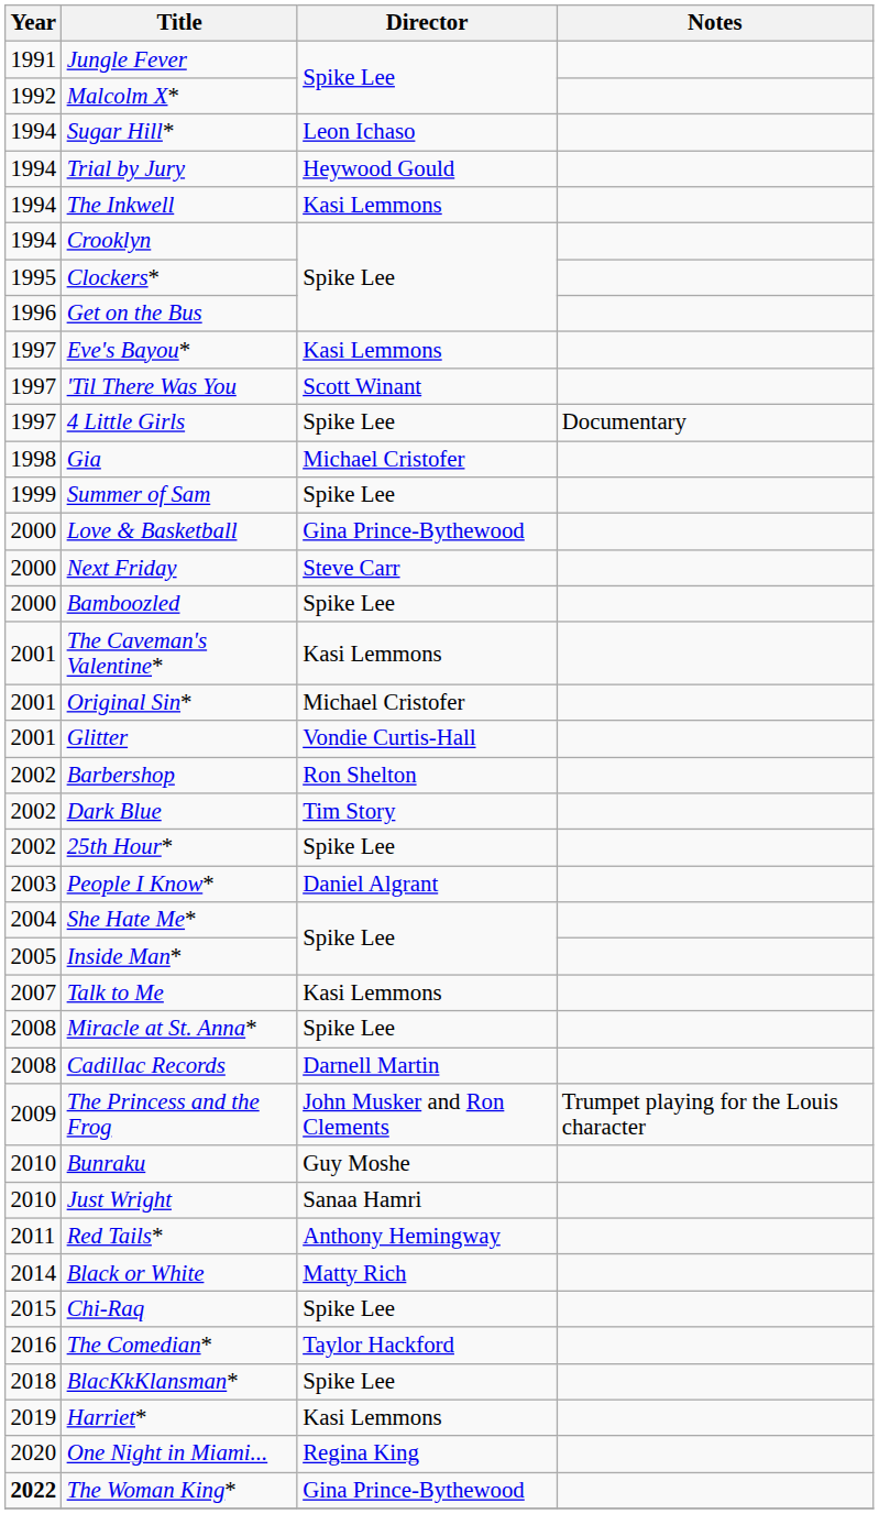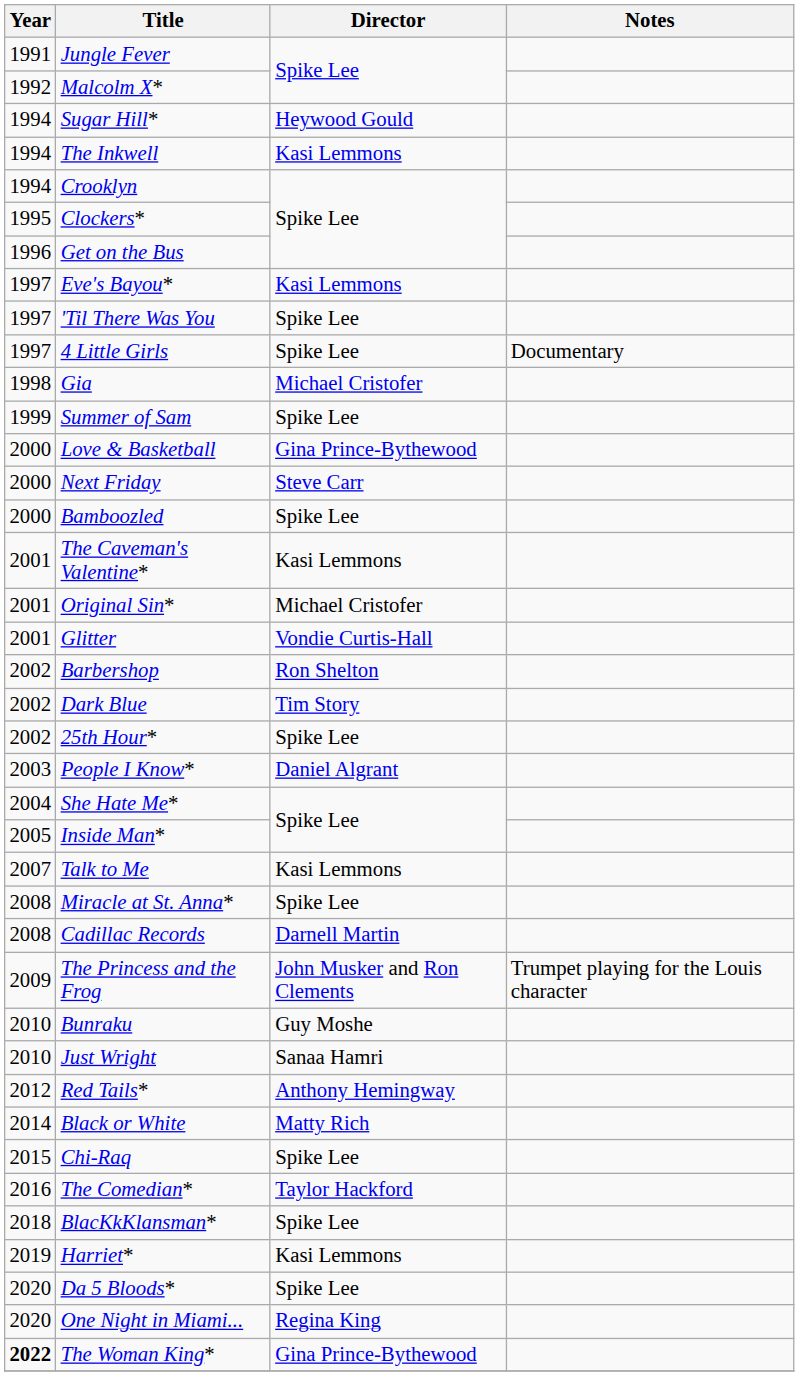Sugar Hill* | Director: Leon Ichaso -> Heywood Gould
- row: 1994 | Trial by Jury | Heywood Gould
'Til There Was You | Director: Scott Winant -> Spike Lee
Red Tails* | Year: 2011 -> 2012
+ row: 2020 | Da 5 Bloods* | Spike Lee
